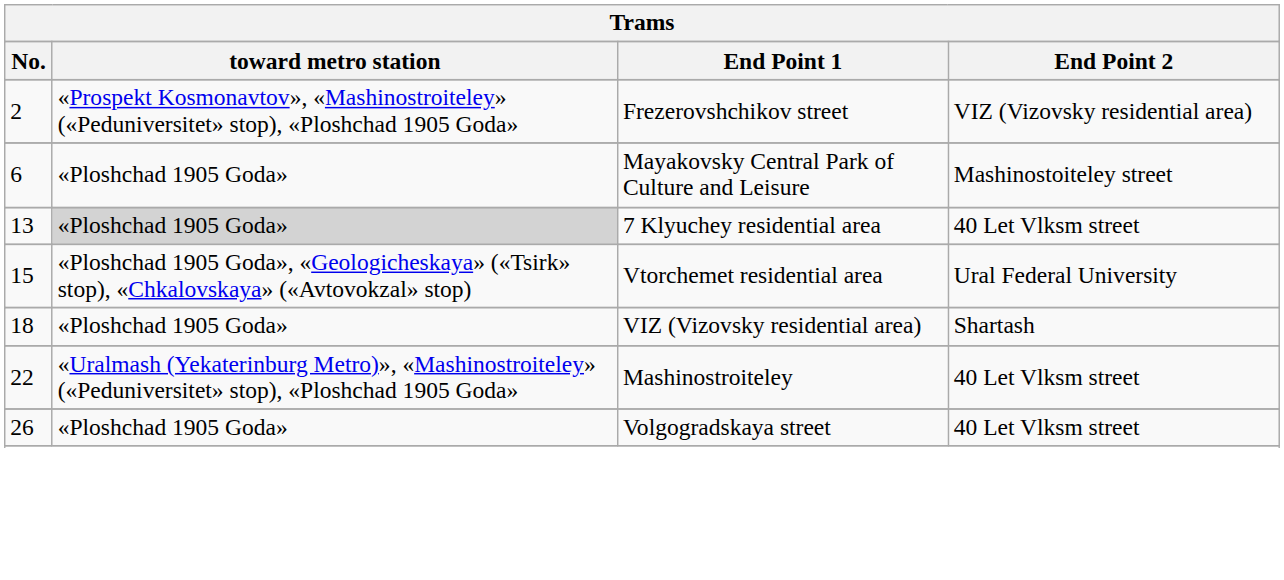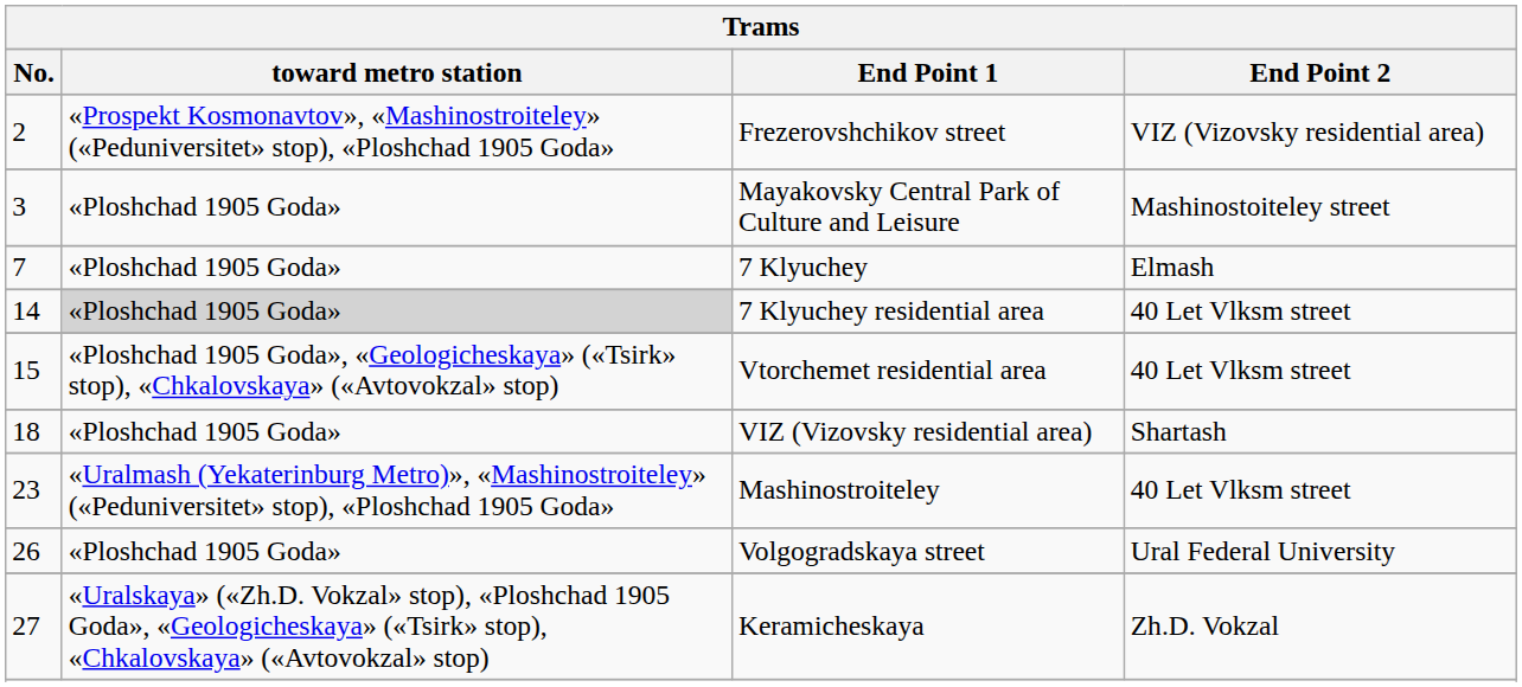Mayakovsky Central Park of Culture and Leisure | No.: 6 -> 3
+ row: 7 | «Ploshchad 1905 Goda» | 7 Klyuchey | Elmash
7 Klyuchey residential area | No.: 13 -> 14
Vtorchemet residential area | End Point 2: Ural Federal University -> 40 Let Vlksm street
Mashinostroiteley | No.: 22 -> 23
Volgogradskaya street | End Point 2: 40 Let Vlksm street -> Ural Federal University
+ row: 27 | «Uralskaya» («Zh.D. Vokzal» stop), «Ploshchad 1905 Goda», «Geologicheskaya» («Tsirk» stop), «Chkalovskaya» («Avtovokzal» stop) | Keramicheskaya | Zh.D. Vokzal
